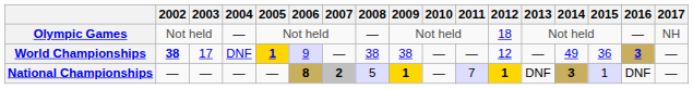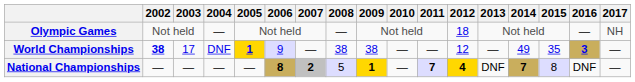World Championships | 2015: 36 -> 35
National Championships | 2011: normal -> bold
National Championships | 2012: 1 -> 4
National Championships | 2014: 3 -> 7
National Championships | 2015: 1 -> 8
